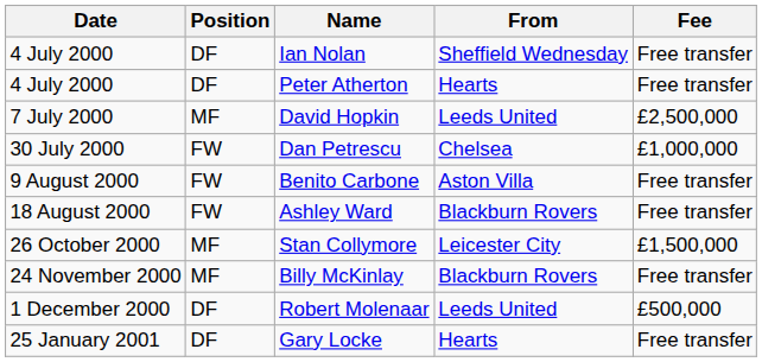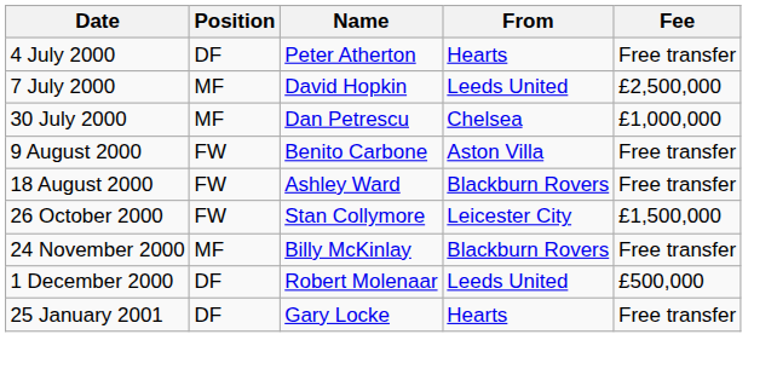- row: 4 July 2000 | DF | Ian Nolan | Sheffield Wednesday | Free transfer
Dan Petrescu | Position: FW -> MF
Stan Collymore | Position: MF -> FW
